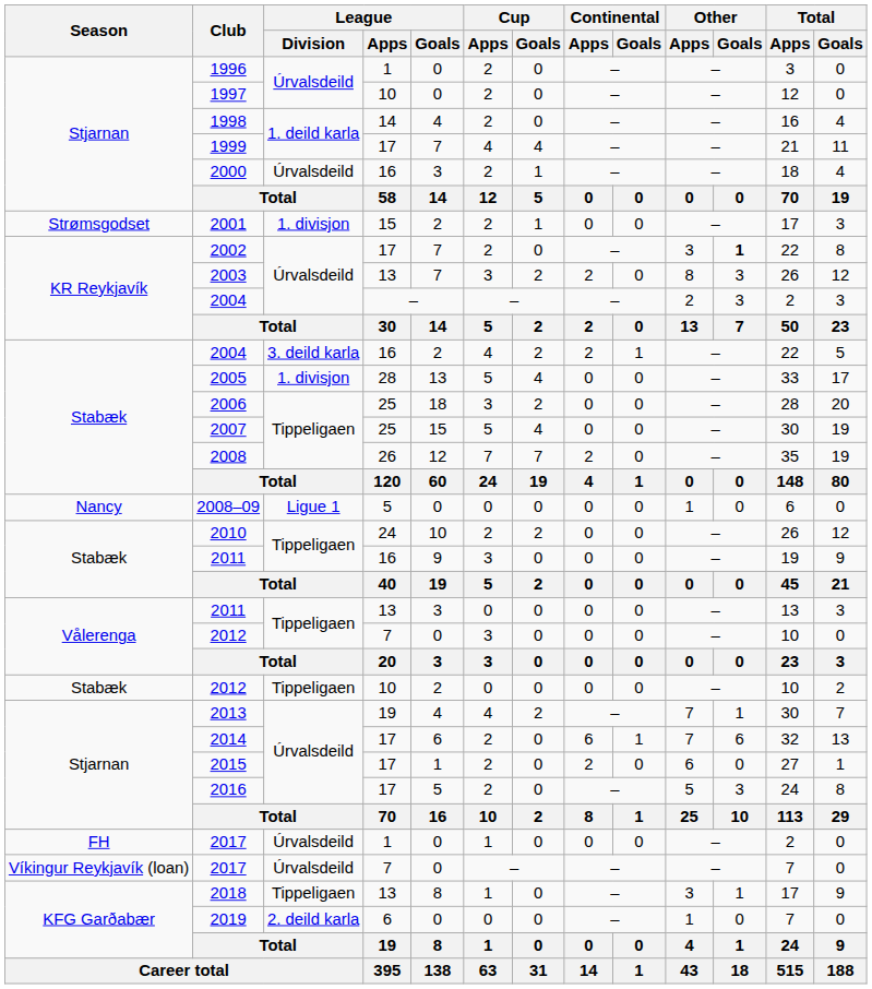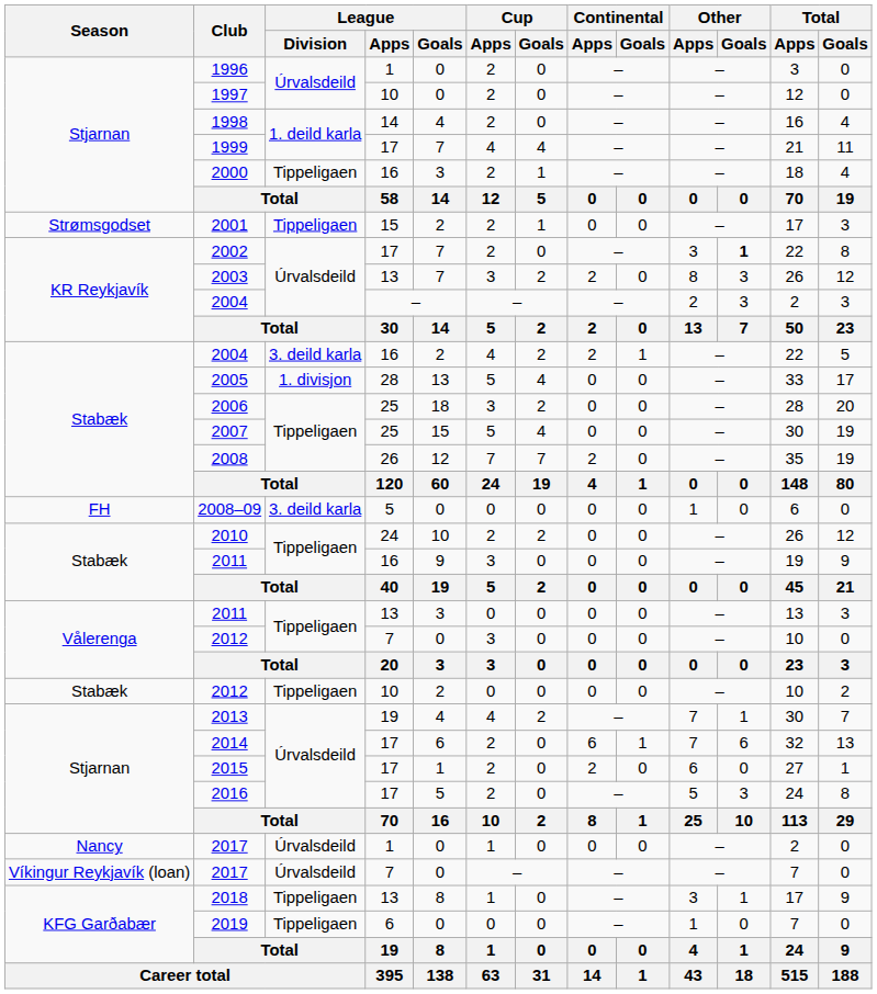2000 | League / Division: Úrvalsdeild -> Tippeligaen
2001 | League / Division: 1. divisjon -> Tippeligaen
2008–09 | Season: Nancy -> FH
2008–09 | League / Division: Ligue 1 -> 3. deild karla
2017 / 1 | Season: FH -> Nancy
2019 | League / Division: 2. deild karla -> Tippeligaen
